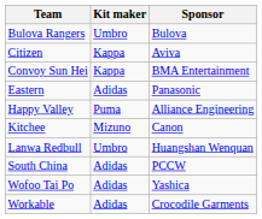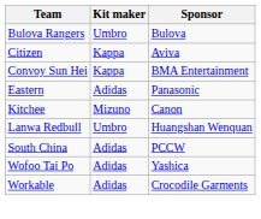- row: Happy Valley | Puma | Alliance Engineering
